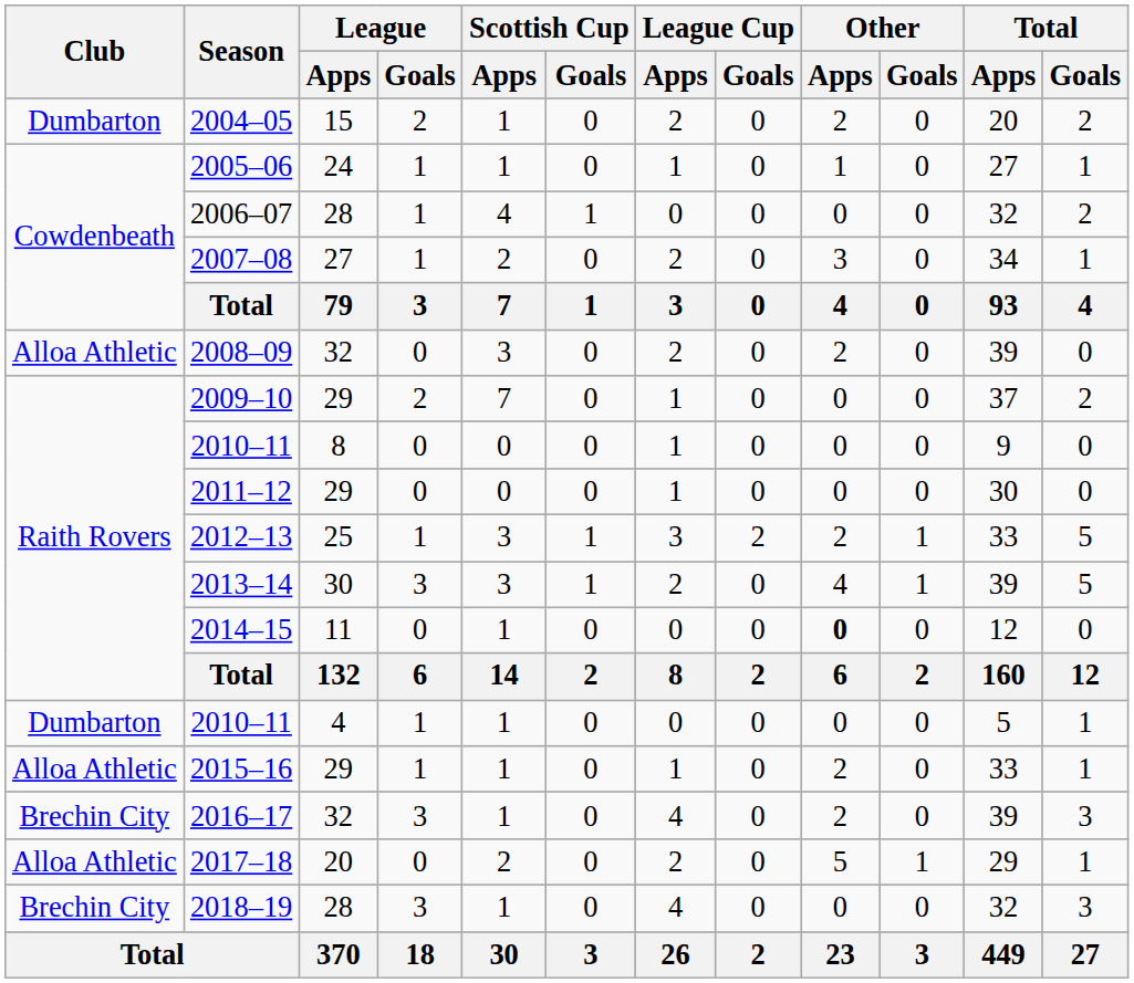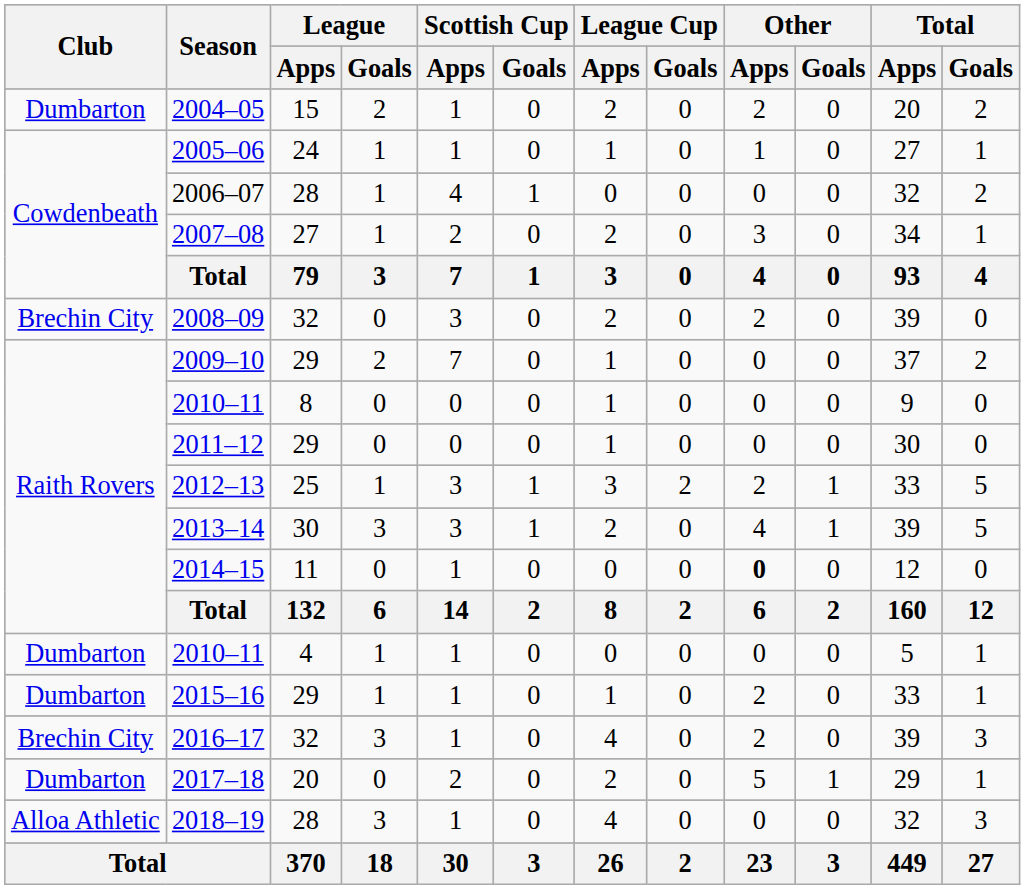2008–09 | Club: Alloa Athletic -> Brechin City
2015–16 | Club: Alloa Athletic -> Dumbarton
2017–18 | Club: Alloa Athletic -> Dumbarton
2018–19 | Club: Brechin City -> Alloa Athletic
